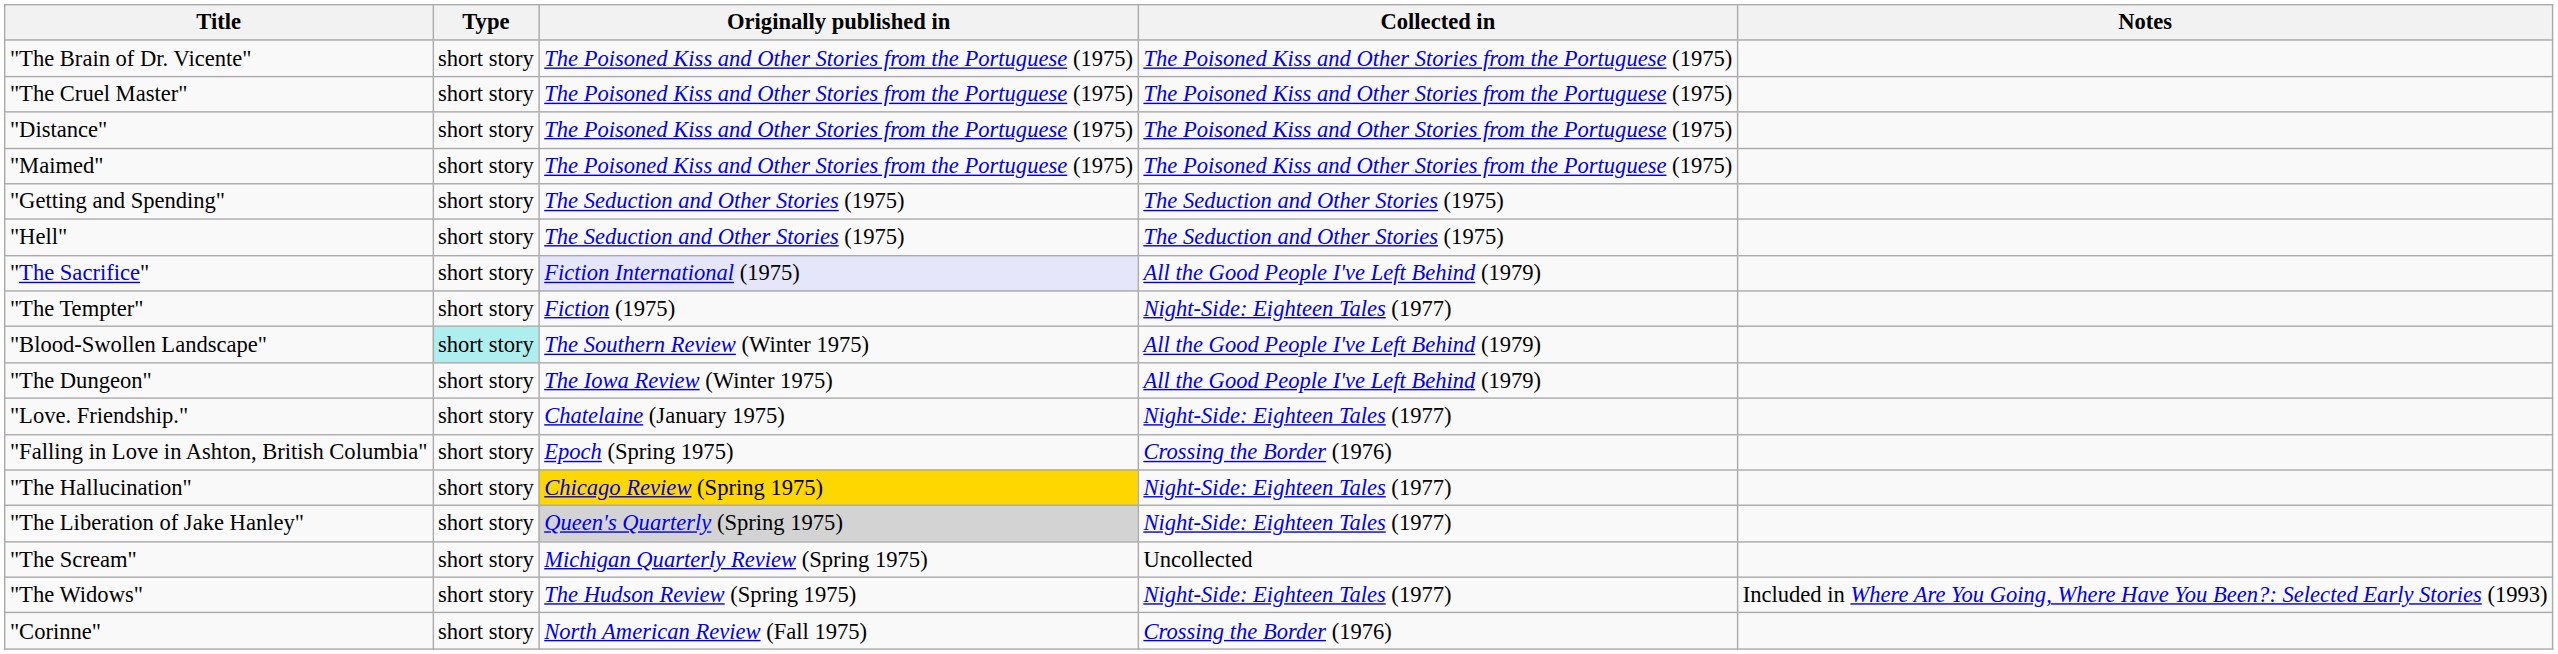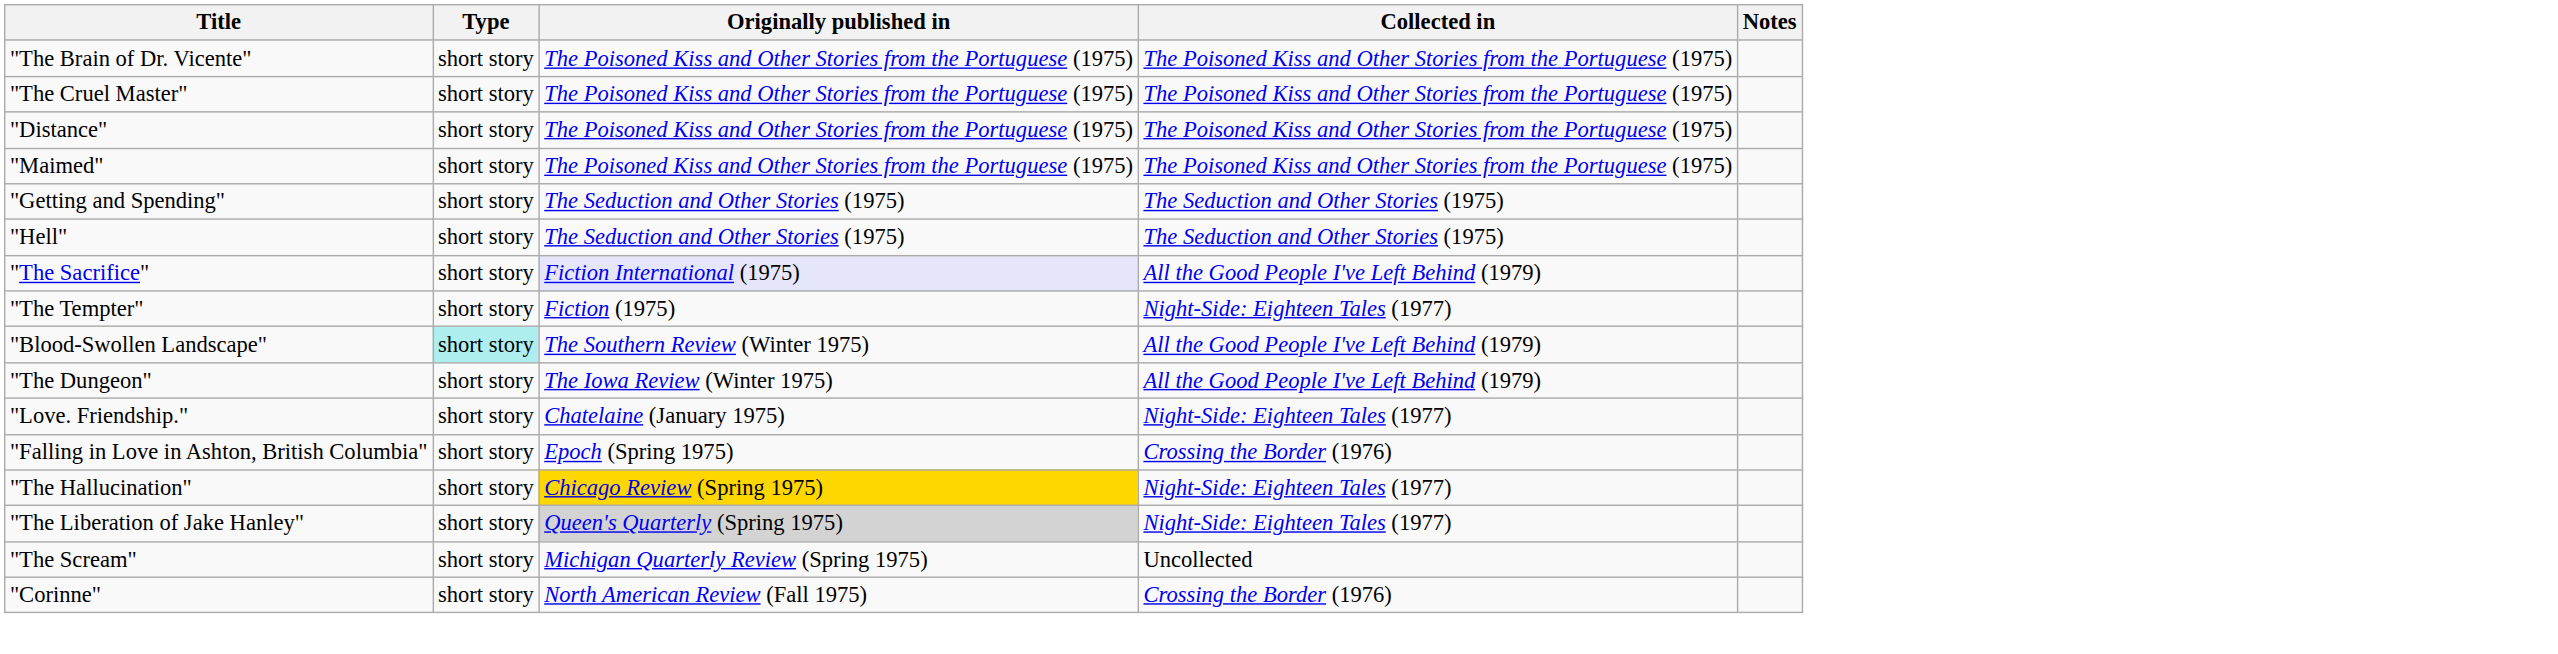- row: "The Widows" | short story | The Hudson Review (Spring 1975) | Night-Side: Eighteen Tales (1977) | Included in Where Are You Going, Where Have You Been?: Selected Early Stories (1993)
